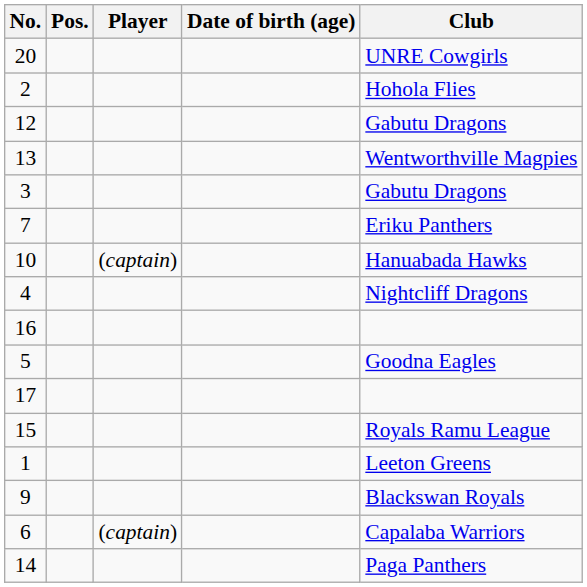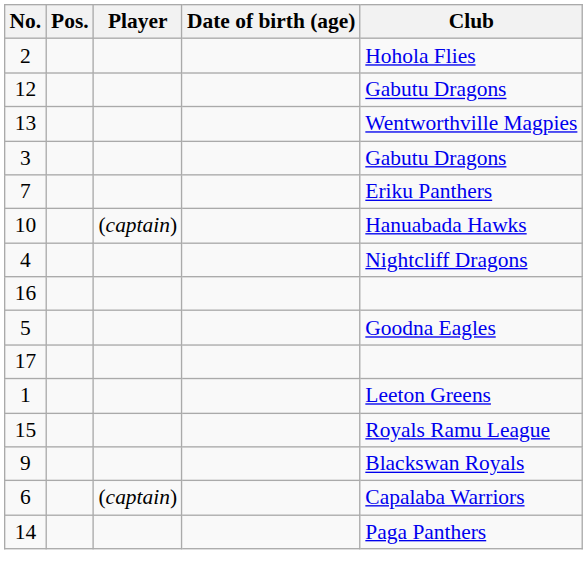- row: 20 | UNRE Cowgirls
rows swapped: 1 <-> 15
